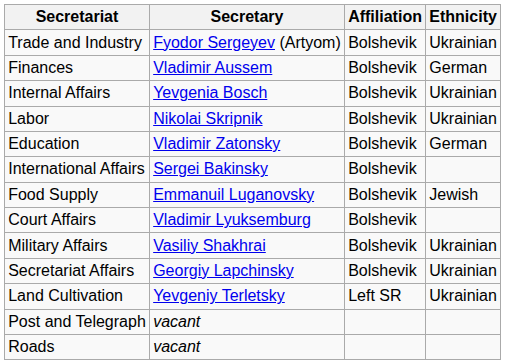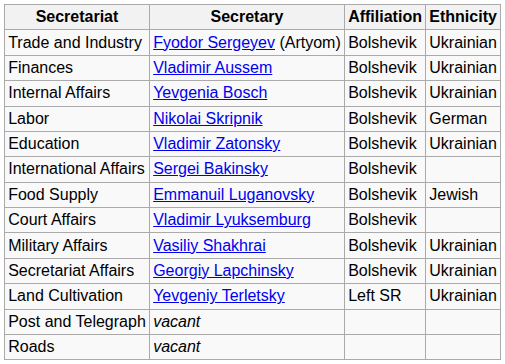Finances | Ethnicity: German -> Ukrainian
Labor | Ethnicity: Ukrainian -> German
Education | Ethnicity: German -> Ukrainian
